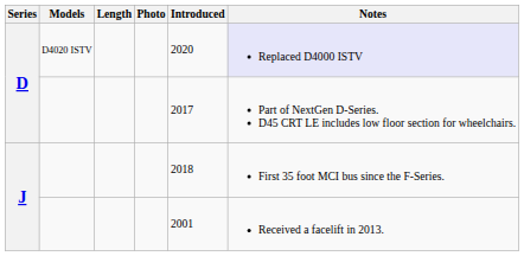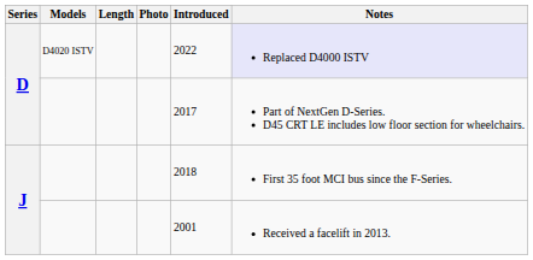D / D4020 ISTV | Introduced: 2020 -> 2022
